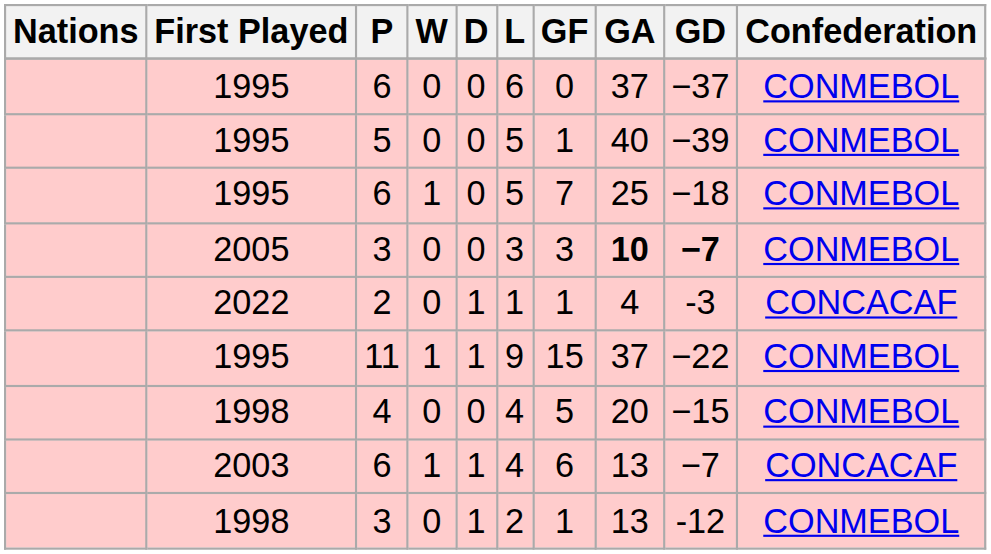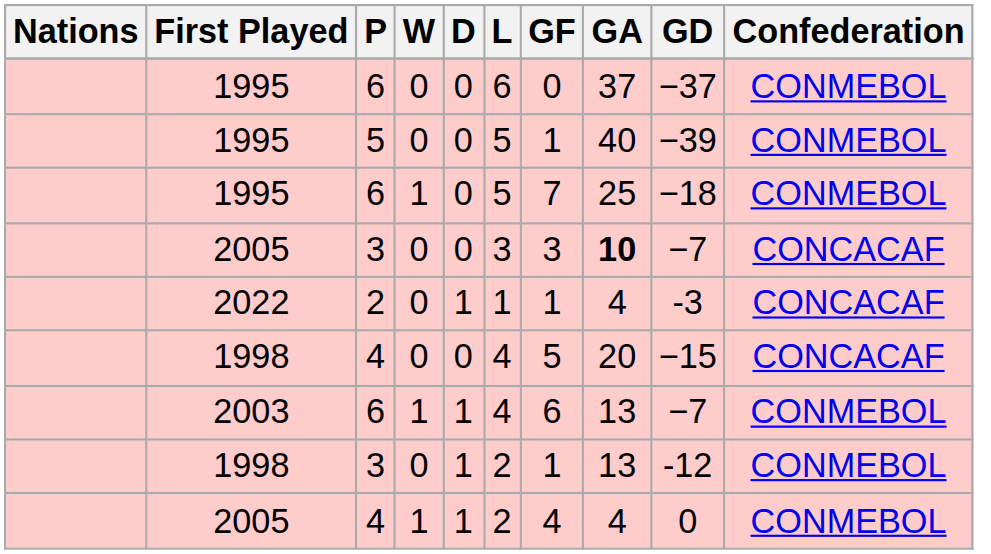2005 / 3 | GD: bold -> normal
2005 / 3 | Confederation: CONMEBOL -> CONCACAF
- row: 1995 | 11 | 1 | 1 | 9 | 15 | 37 | −22 | CONMEBOL
1998 / 4 | Confederation: CONMEBOL -> CONCACAF
2003 / 6 | Confederation: CONCACAF -> CONMEBOL
+ row: 2005 | 4 | 1 | 1 | 2 | 4 | 4 | 0 | CONMEBOL
